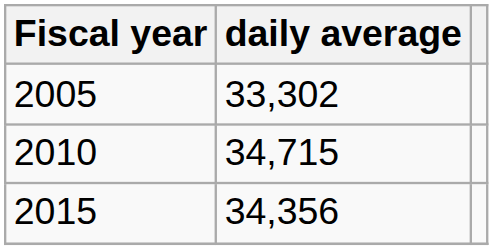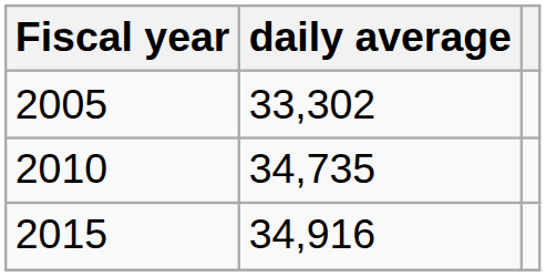2010 | daily average: 34,715 -> 34,735
2015 | daily average: 34,356 -> 34,916
